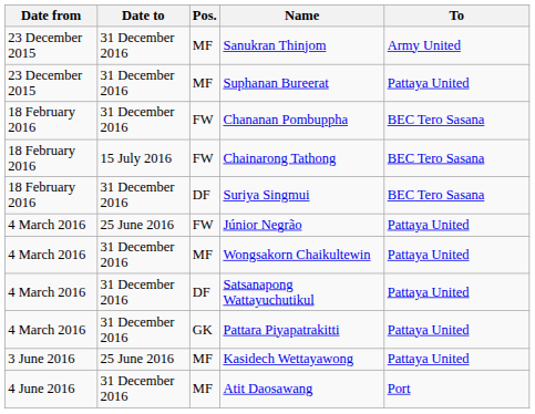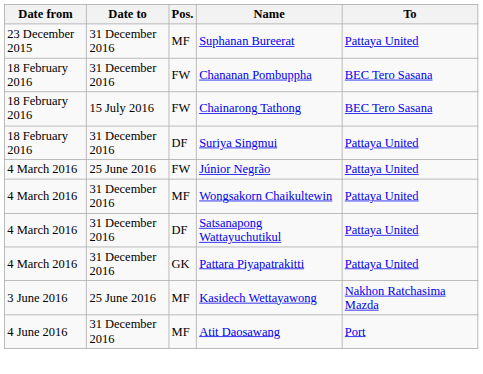- row: 23 December 2015 | 31 December 2016 | MF | Sanukran Thinjom | Army United
Suriya Singmui | To: BEC Tero Sasana -> Pattaya United
Kasidech Wettayawong | To: Pattaya United -> Nakhon Ratchasima Mazda
